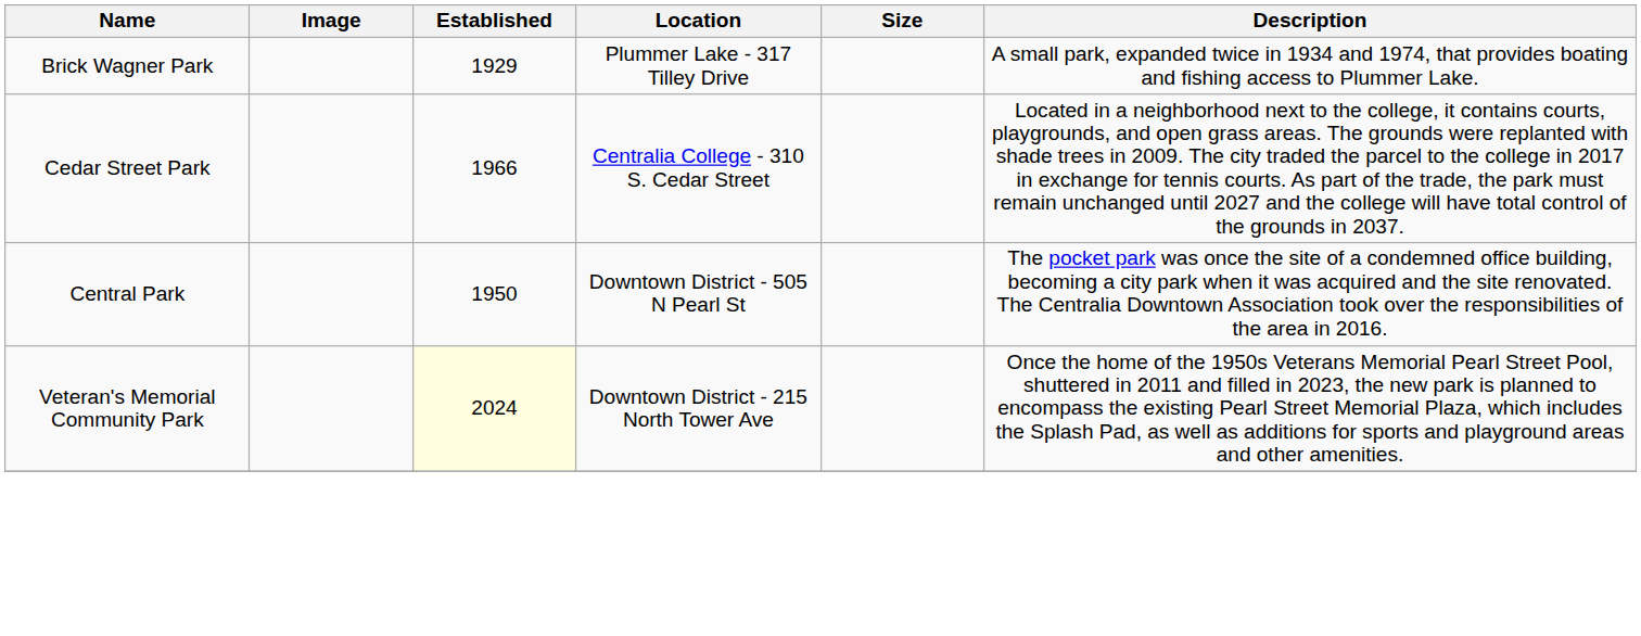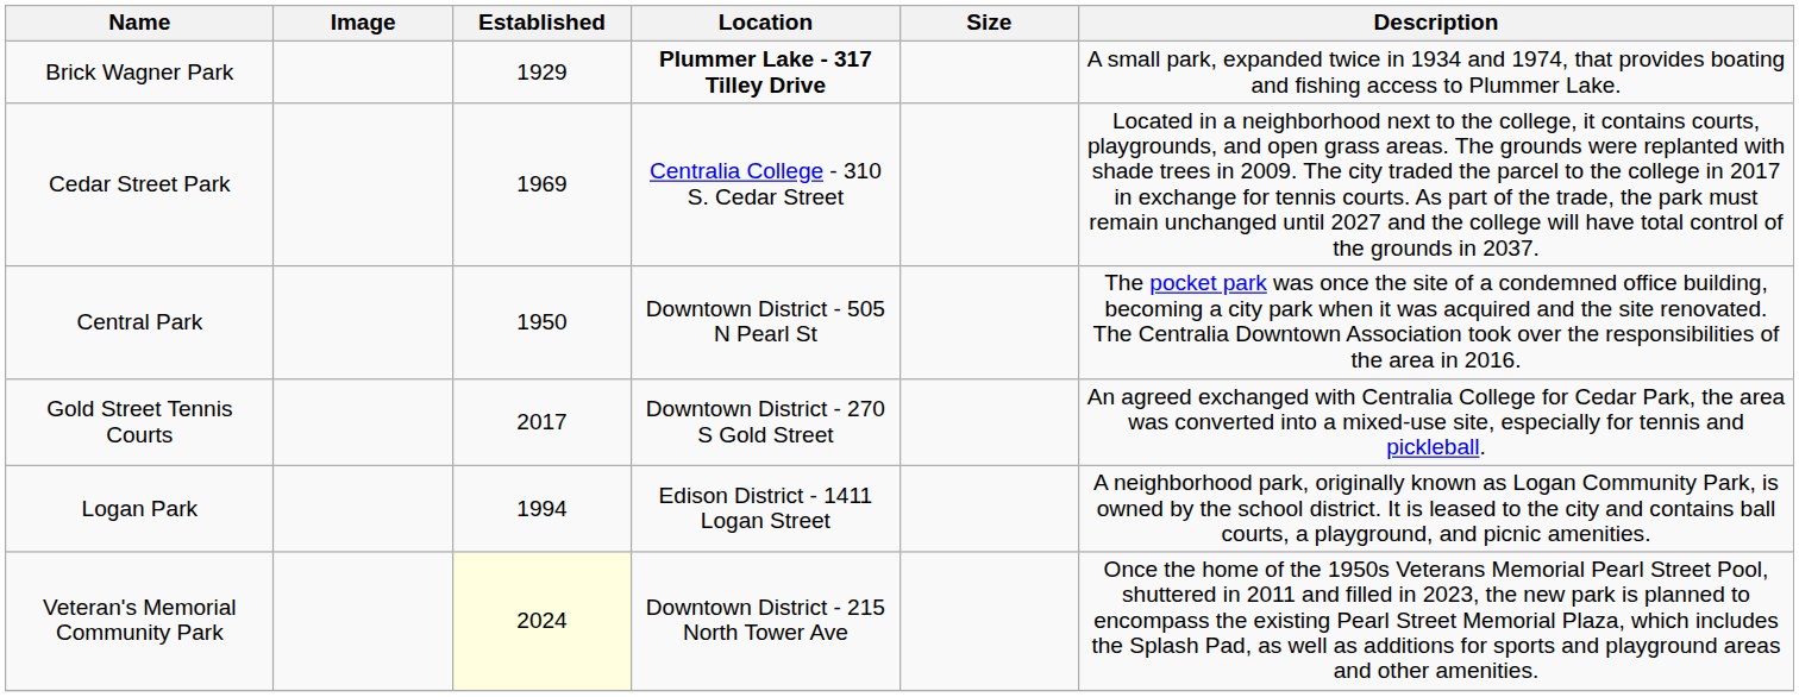Brick Wagner Park | Location: normal -> bold
Cedar Street Park | Established: 1966 -> 1969
+ row: Gold Street Tennis Courts | 2017 | Downtown District - 270 S Gold Street | An agreed exchanged with Centralia College for Cedar Park, the area was converted into a mixed-use site, especially for tennis and pickleball.
+ row: Logan Park | 1994 | Edison District - 1411 Logan Street | A neighborhood park, originally known as Logan Community Park, is owned by the school district. It is leased to the city and contains ball courts, a playground, and picnic amenities.
